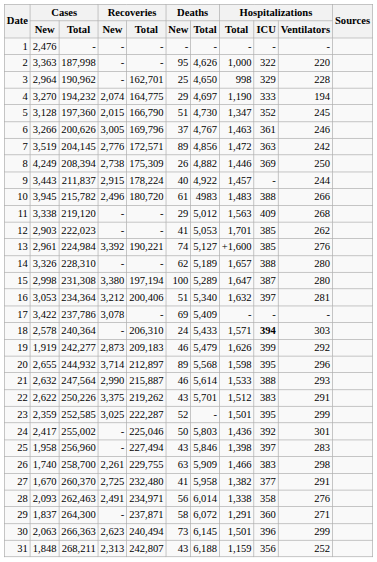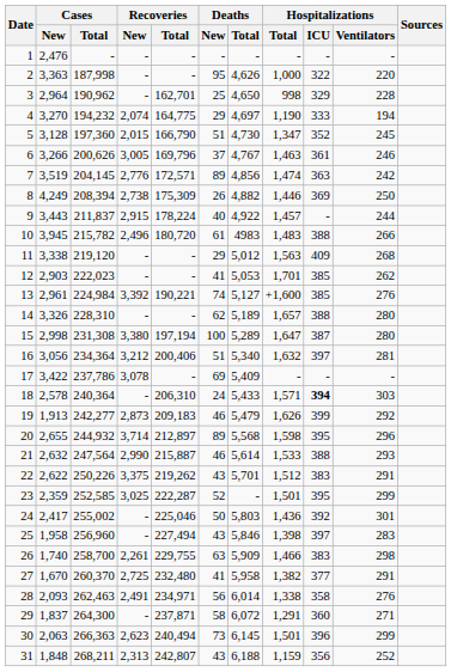7 | Hospitalizations / Total: 1,472 -> 1,474
16 | Cases / New: 3,053 -> 3,056
19 | Cases / New: 1,919 -> 1,913
